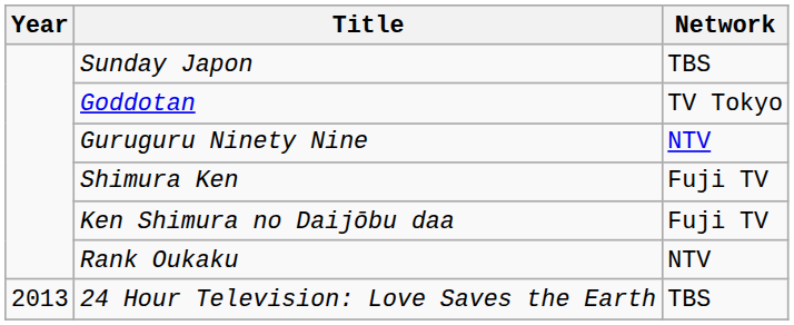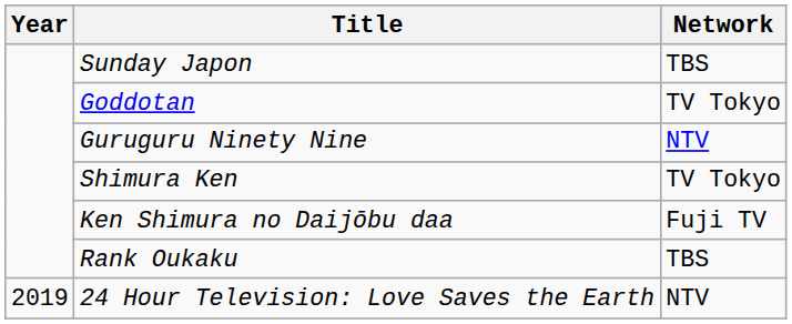Shimura Ken | Network: Fuji TV -> TV Tokyo
Rank Oukaku | Network: NTV -> TBS
24 Hour Television: Love Saves the Earth | Year: 2013 -> 2019
24 Hour Television: Love Saves the Earth | Network: TBS -> NTV
